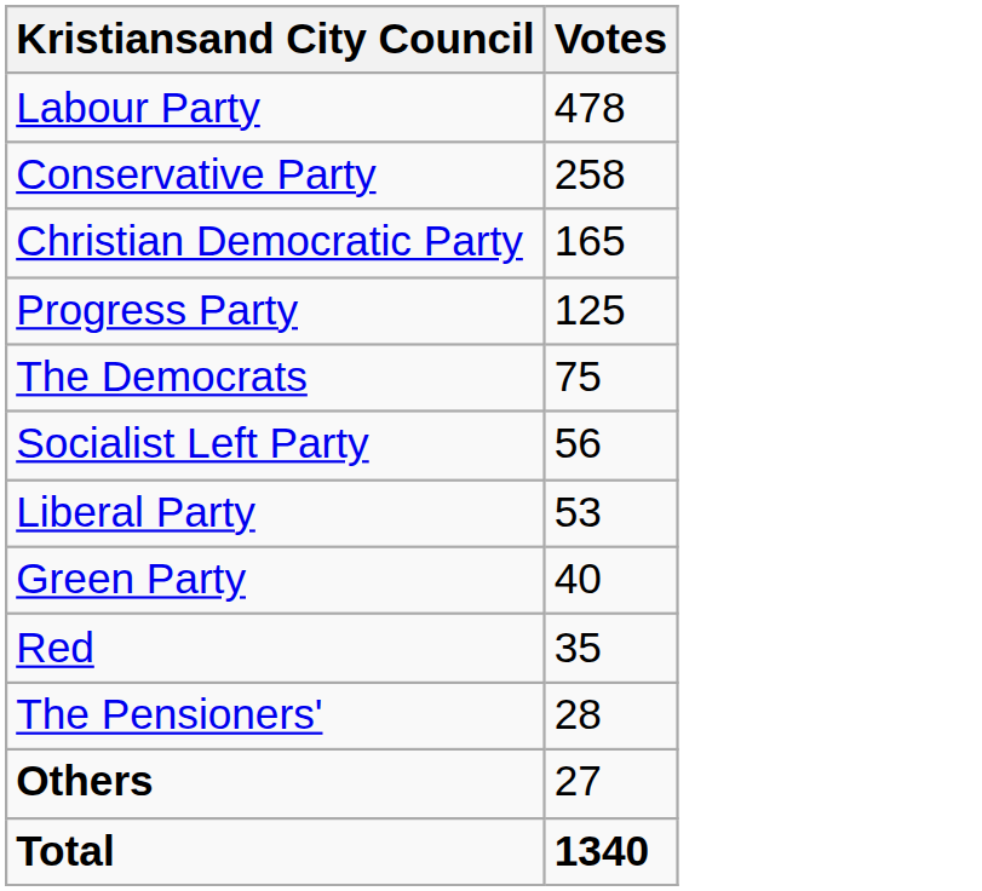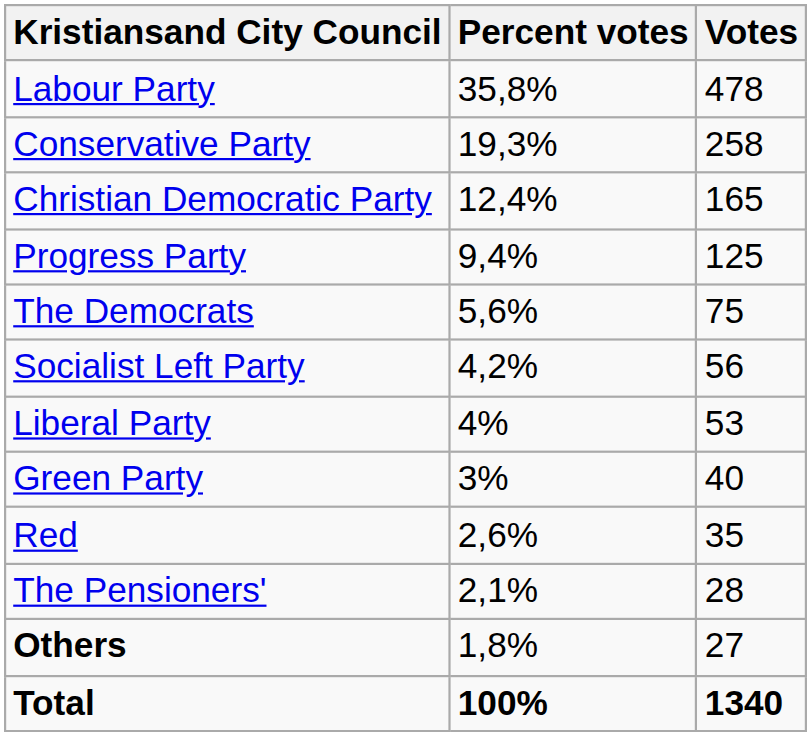+ column: Percent votes | 35,8% | 19,3% | 12,4% | 9,4% | 5,6% | 4,2% | 4% | 3% | 2,6% | 2,1% | 1,8% | 100%
